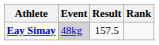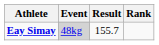Eay Simay | Result: 157.5 -> 155.7
